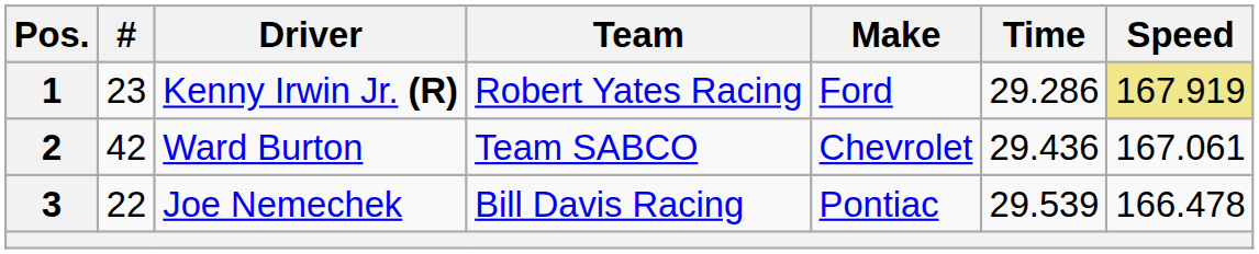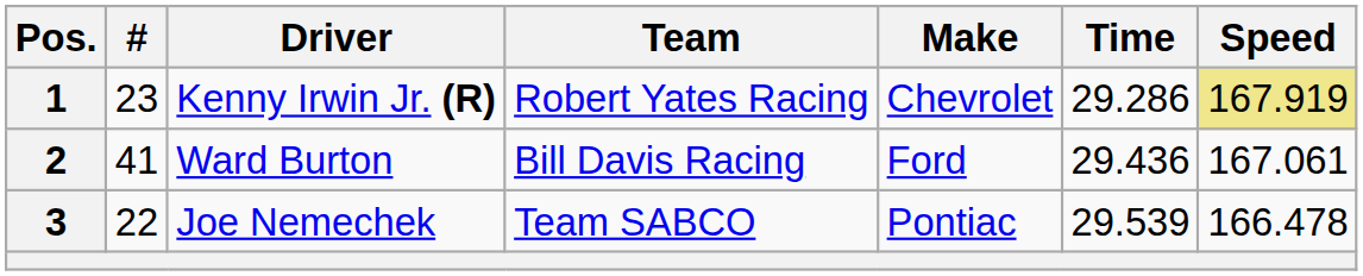1 | Make: Ford -> Chevrolet
2 | #: 42 -> 41
2 | Team: Team SABCO -> Bill Davis Racing
2 | Make: Chevrolet -> Ford
3 | Team: Bill Davis Racing -> Team SABCO
